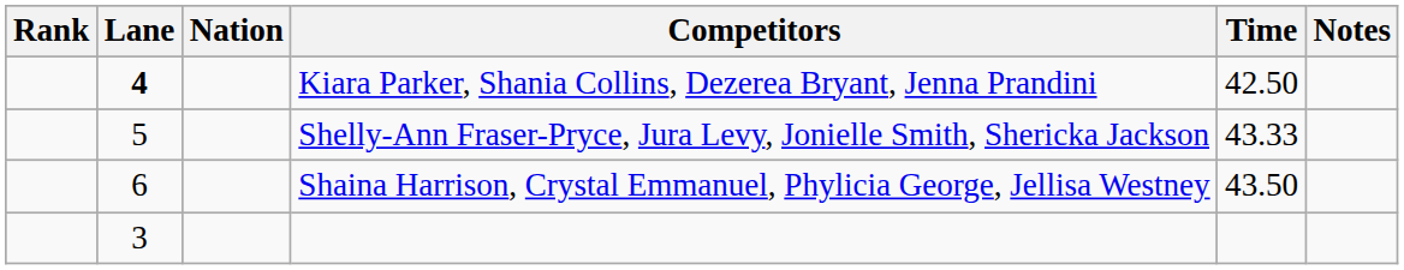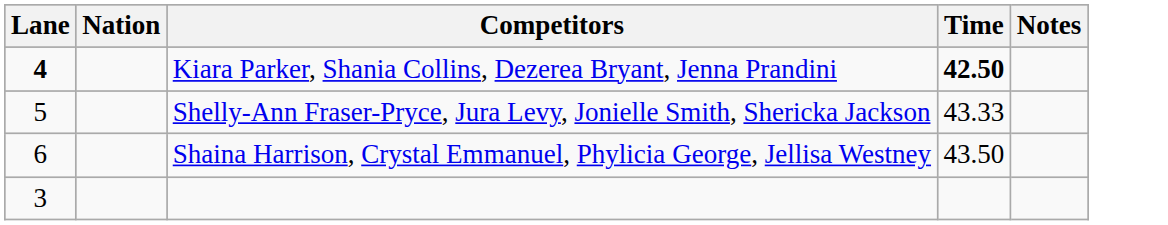- column: Rank
Kiara Parker, Shania Collins, Dezerea Bryant, Jenna Prandini | Time: normal -> bold
